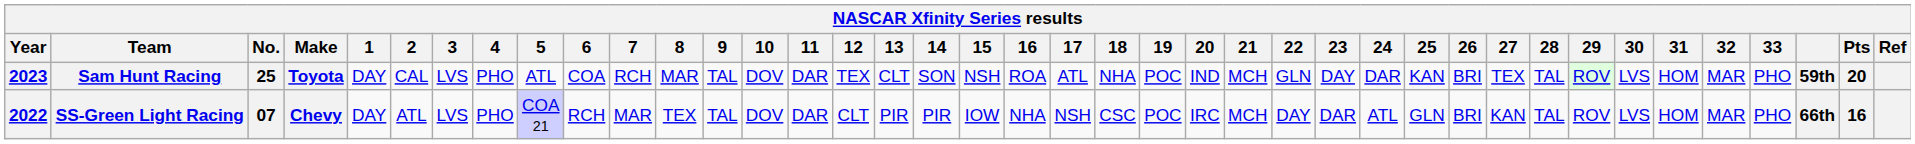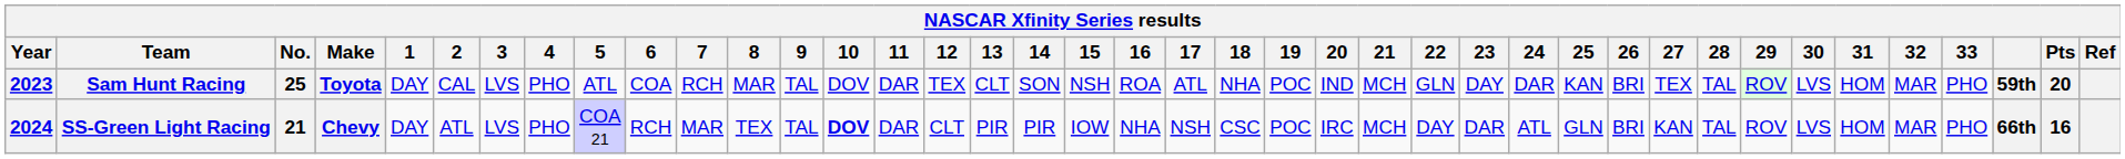SS-Green Light Racing | Year: 2022 -> 2024
SS-Green Light Racing | No.: 07 -> 21
SS-Green Light Racing | 10: normal -> bold
